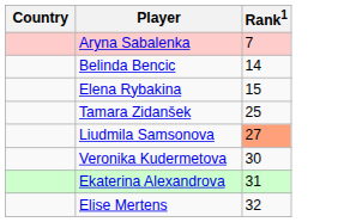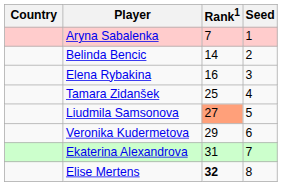+ column: Seed | 1 | 2 | 3 | 4 | 5 | 6 | 7 | 8
Elena Rybakina | Rank1: 15 -> 16
Veronika Kudermetova | Rank1: 30 -> 29
Elise Mertens | Rank1: normal -> bold
